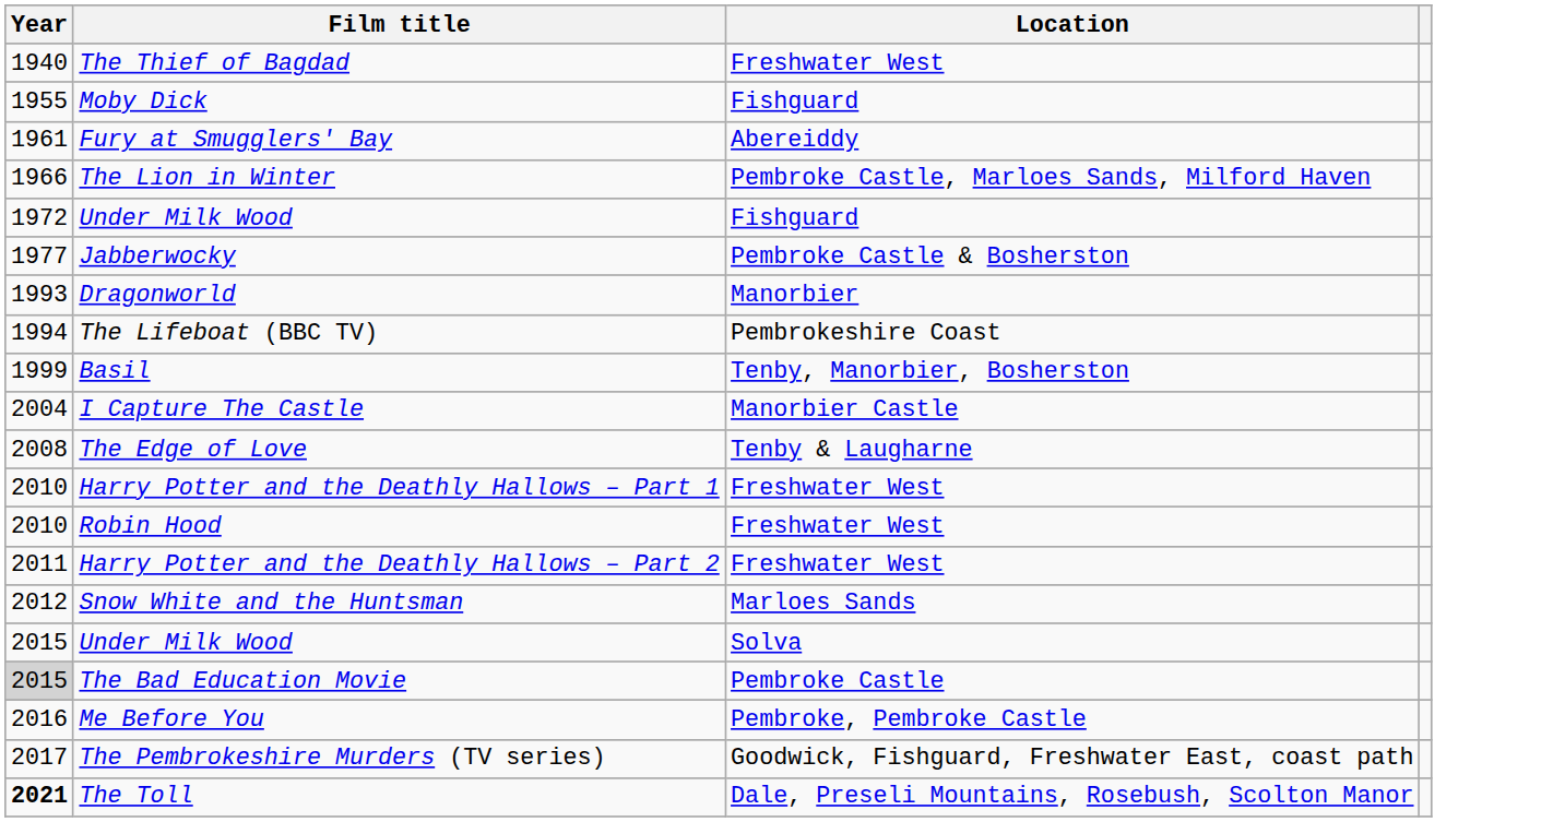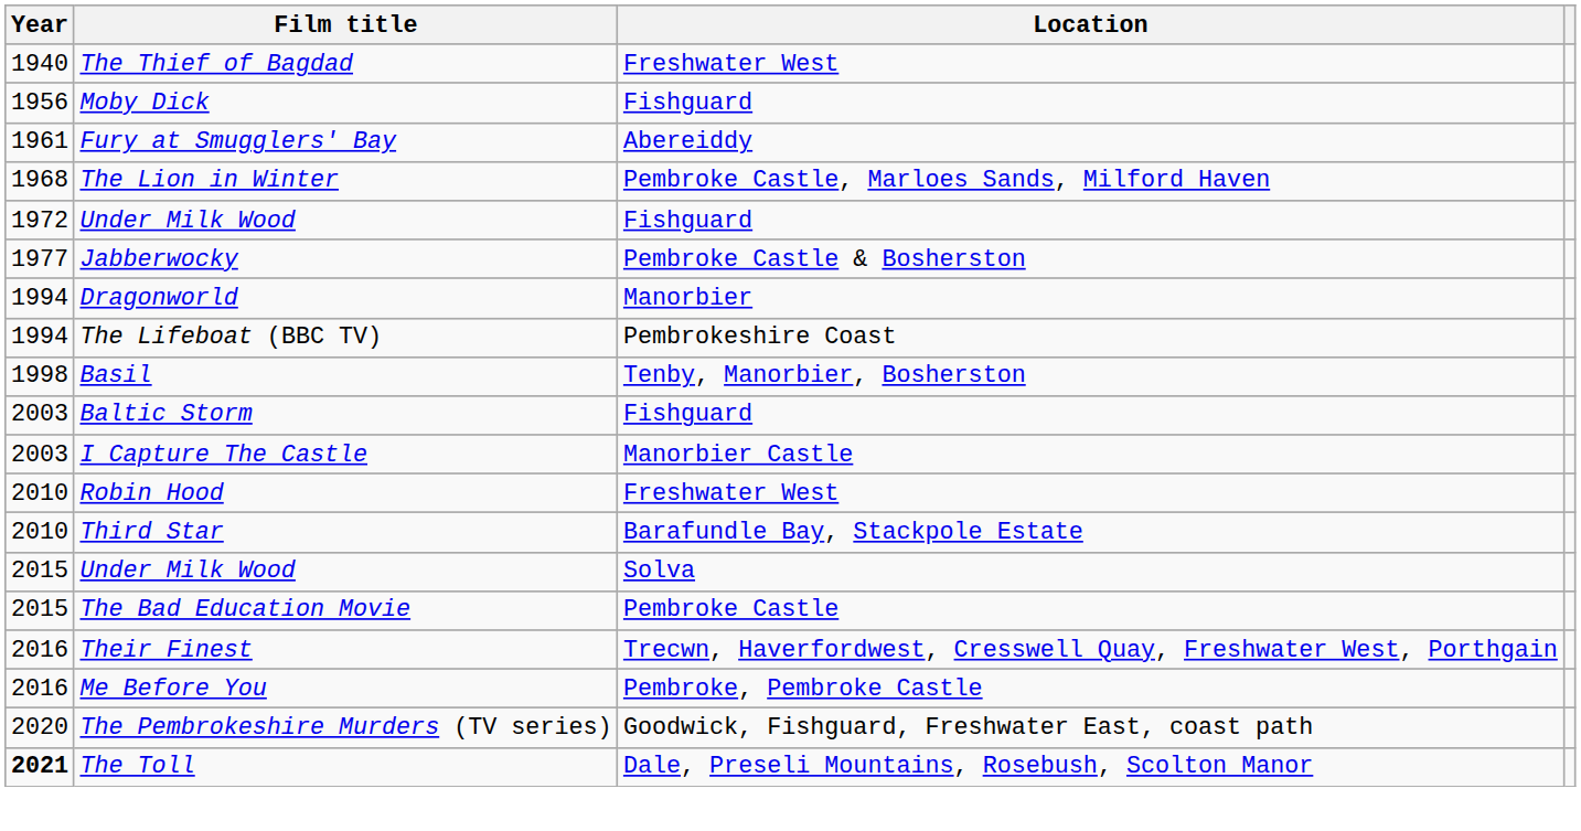Moby Dick | Year: 1955 -> 1956
The Lion in Winter | Year: 1966 -> 1968
Dragonworld | Year: 1993 -> 1994
Basil | Year: 1999 -> 1998
+ row: 2003 | Baltic Storm | Fishguard
I Capture The Castle | Year: 2004 -> 2003
- row: 2008 | The Edge of Love | Tenby & Laugharne
- row: 2010 | Harry Potter and the Deathly Hallows – Part 1 | Freshwater West
+ row: 2010 | Third Star | Barafundle Bay, Stackpole Estate
- row: 2011 | Harry Potter and the Deathly Hallows – Part 2 | Freshwater West
- row: 2012 | Snow White and the Huntsman | Marloes Sands
The Bad Education Movie | Year: lightgrey background -> no background
+ row: 2016 | Their Finest | Trecwn, Haverfordwest, Cresswell Quay, Freshwater West, Porthgain
The Pembrokeshire Murders (TV series) | Year: 2017 -> 2020
